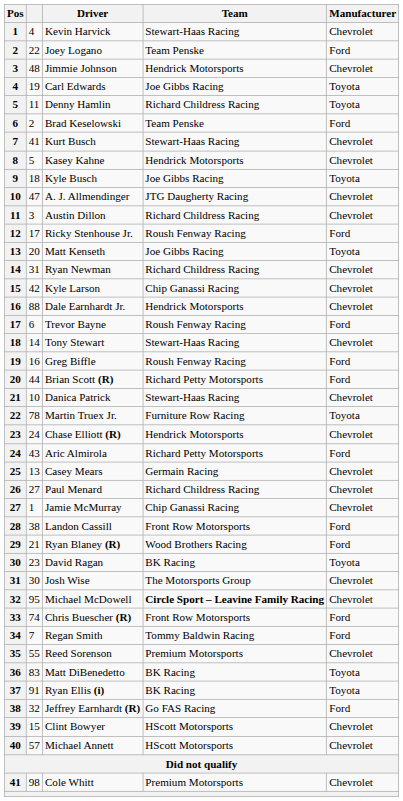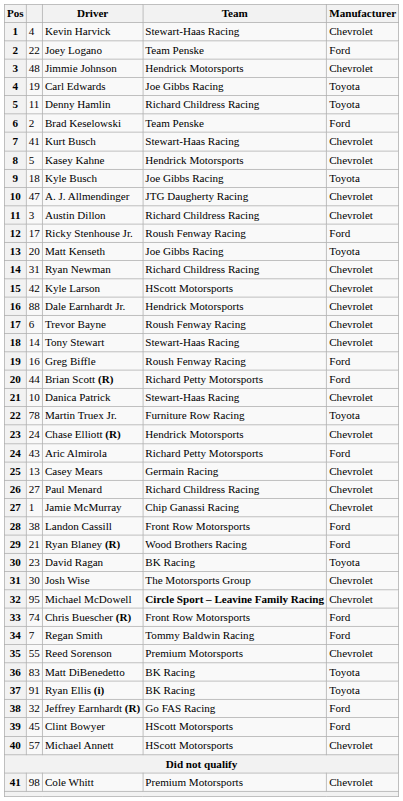Kyle Larson | Team: Chip Ganassi Racing -> HScott Motorsports
Trevor Bayne | Manufacturer: Ford -> Chevrolet
Clint Bowyer | column 2: 15 -> 45
Clint Bowyer | Manufacturer: Chevrolet -> Ford
